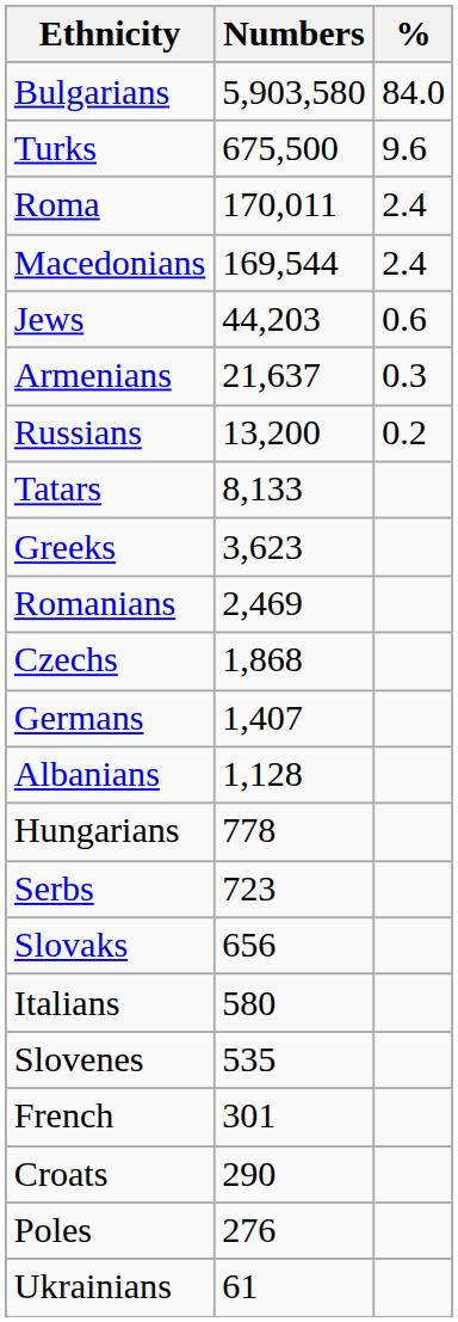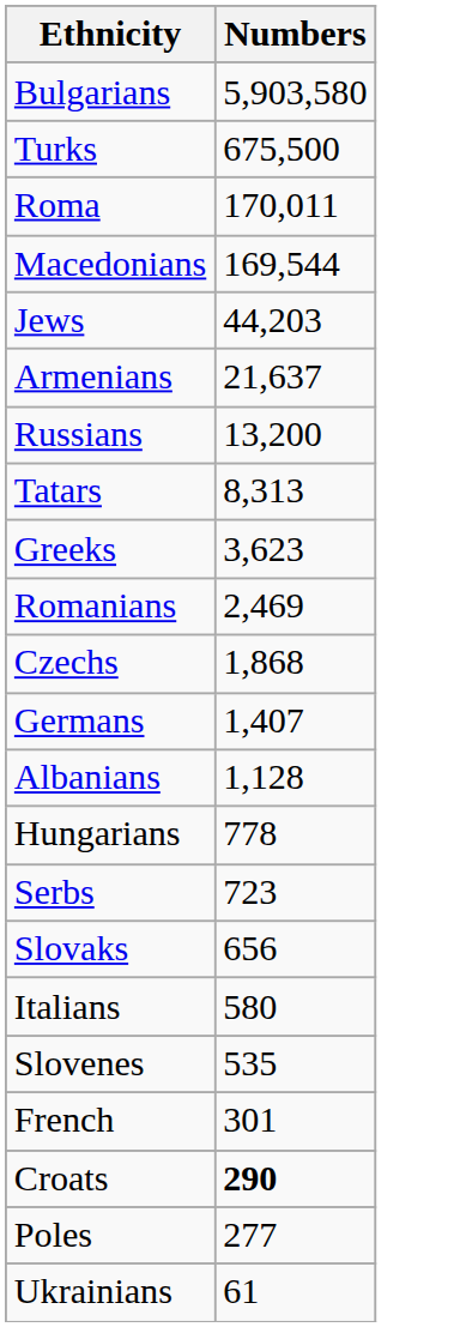- column: % | 84.0 | 9.6 | 2.4 | 2.4 | 0.6 | 0.3 | 0.2
Tatars | Numbers: 8,133 -> 8,313
Croats | Numbers: normal -> bold
Poles | Numbers: 276 -> 277
